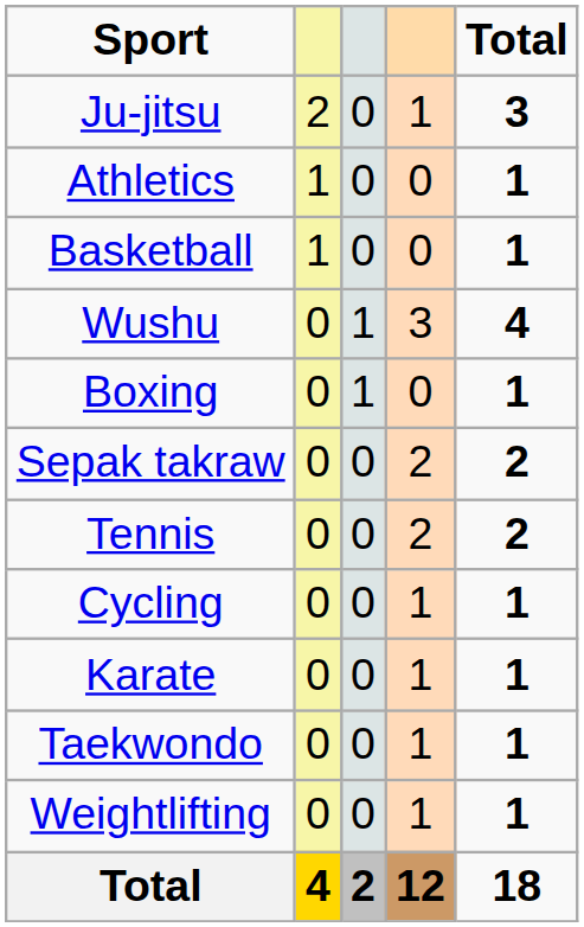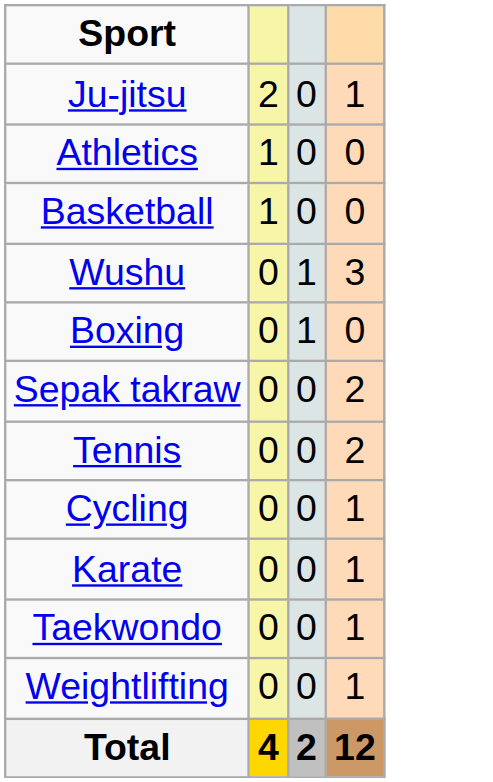- column: Total | 3 | 1 | 1 | 4 | 1 | 2 | 2 | 1 | 1 | 1 | 1 | 18
